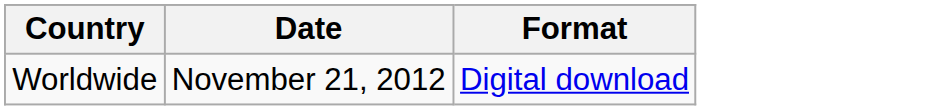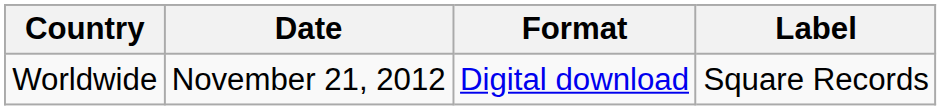+ column: Label | Square Records
